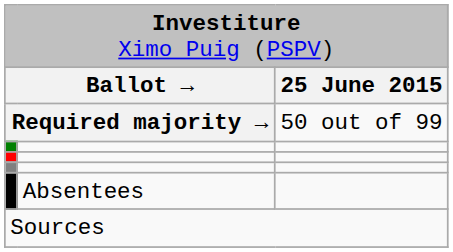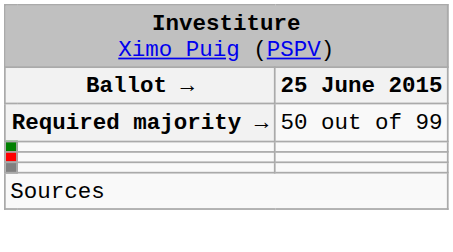- row: Absentees
